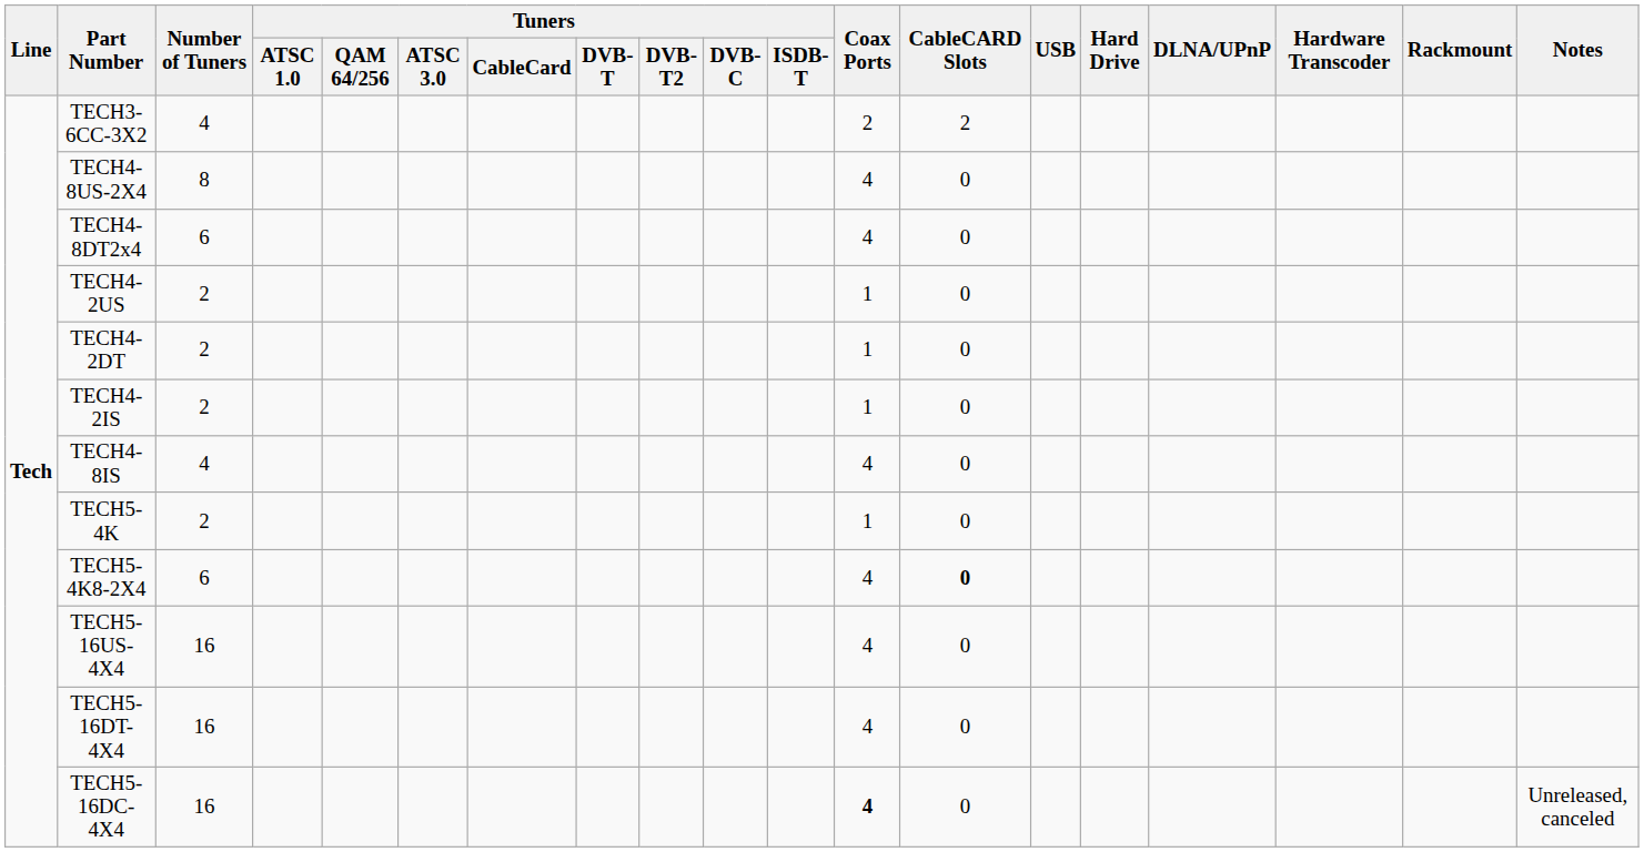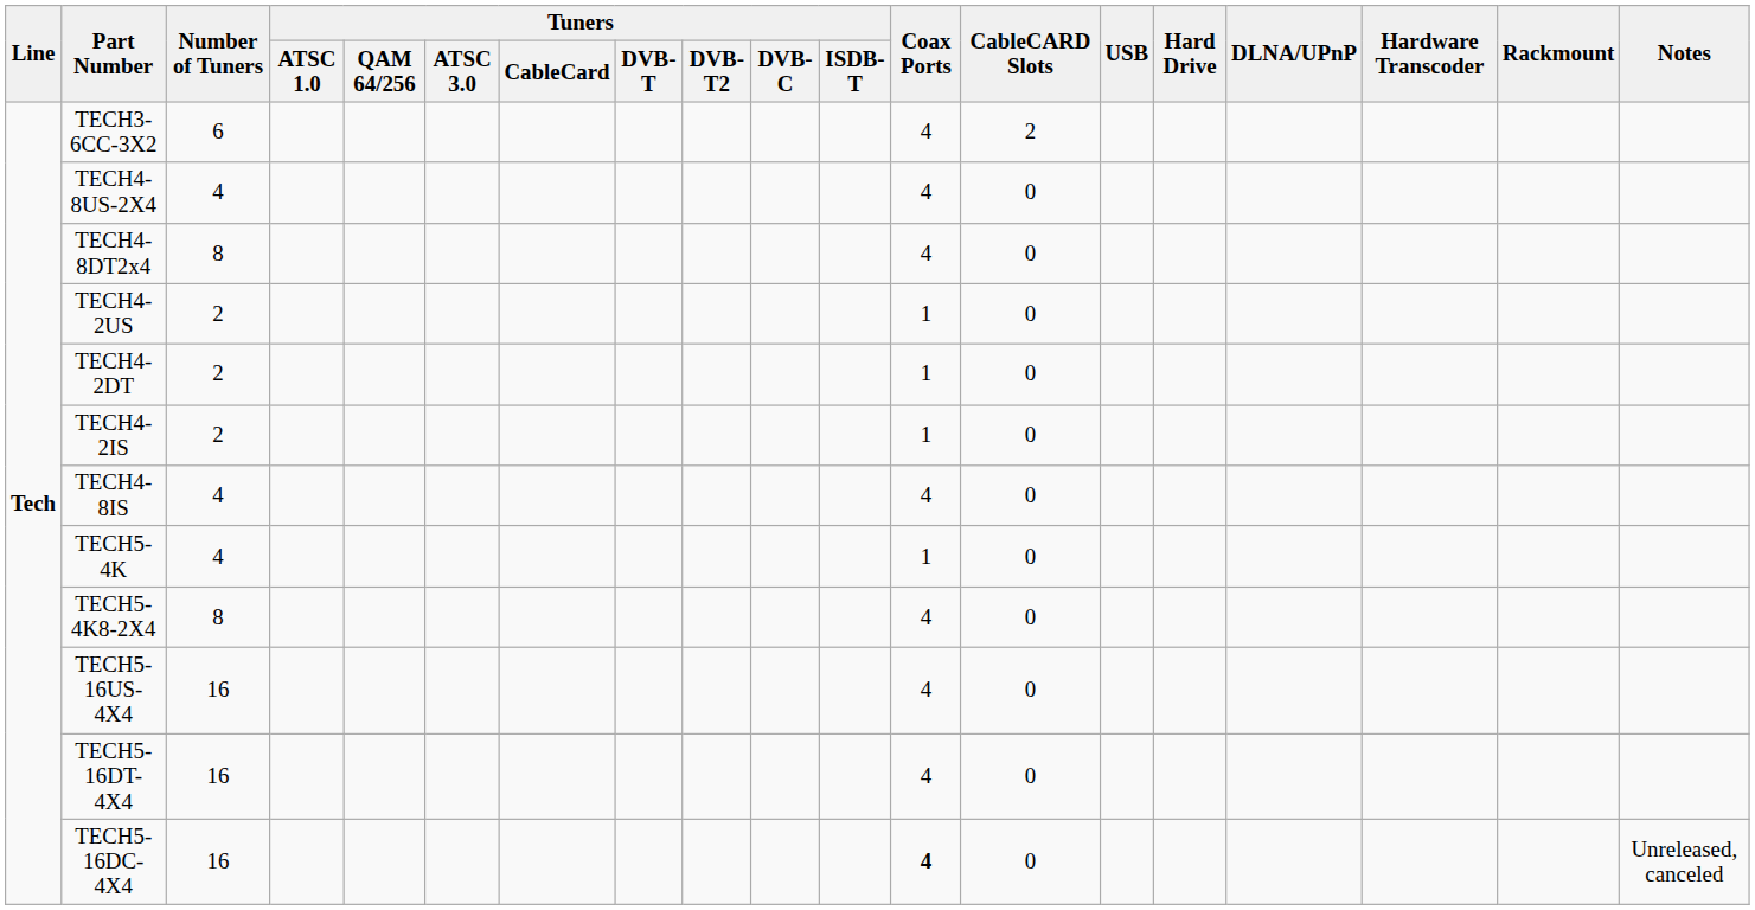TECH3-6CC-3X2 | Number of Tuners: 4 -> 6
TECH3-6CC-3X2 | Coax Ports: 2 -> 4
TECH4-8US-2X4 | Number of Tuners: 8 -> 4
TECH4-8DT2x4 | Number of Tuners: 6 -> 8
TECH5-4K | Number of Tuners: 2 -> 4
TECH5-4K8-2X4 | Number of Tuners: 6 -> 8
TECH5-4K8-2X4 | CableCARD Slots: bold -> normal
